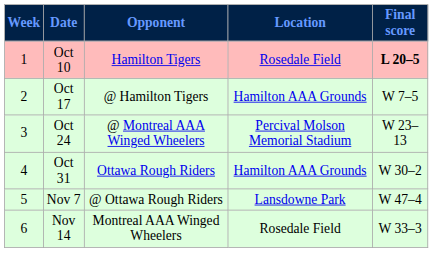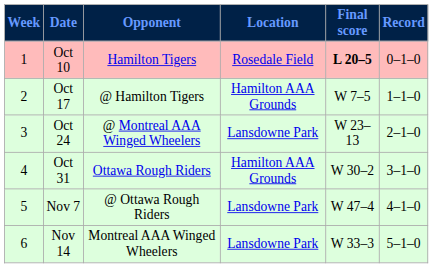+ column: Record | 0–1–0 | 1–1–0 | 2–1–0 | 3–1–0 | 4–1–0 | 5–1–0
Oct 24 | Location: Percival Molson Memorial Stadium -> Lansdowne Park
Nov 14 | Location: Rosedale Field -> Lansdowne Park
